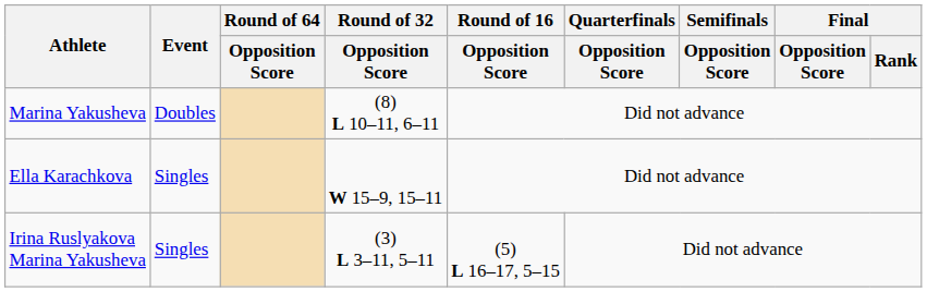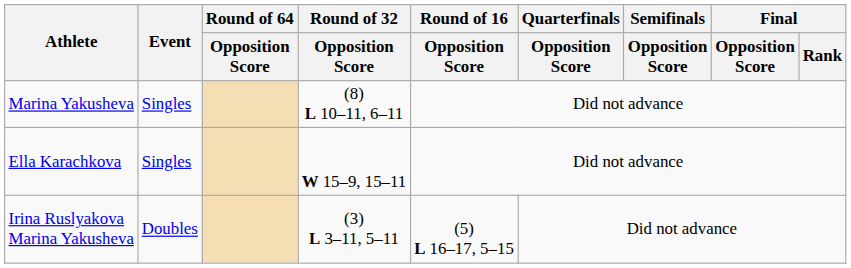Marina Yakusheva | Event: Doubles -> Singles
Irina Ruslyakova Marina Yakusheva | Event: Singles -> Doubles
